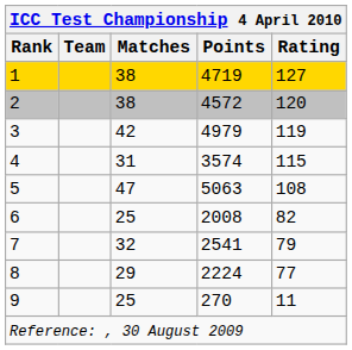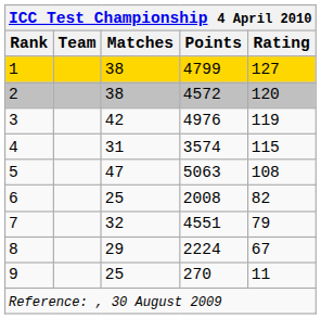1 | Points: 4719 -> 4799
3 | Points: 4979 -> 4976
7 | Points: 2541 -> 4551
8 | Rating: 77 -> 67
